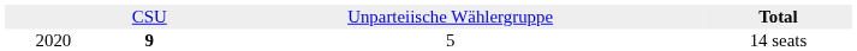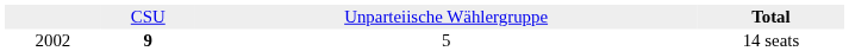14 seats | column 1: 2020 -> 2002
